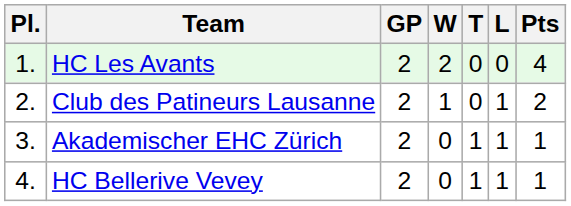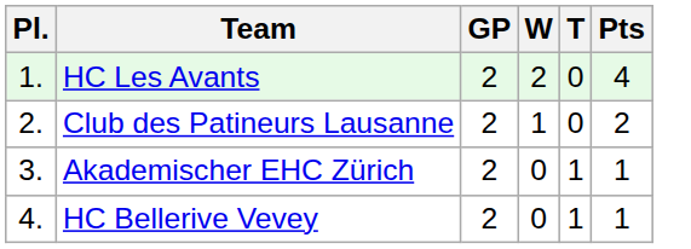- column: L | 0 | 1 | 1 | 1
